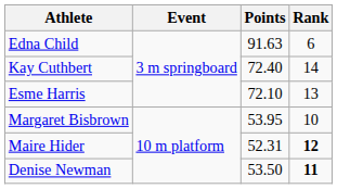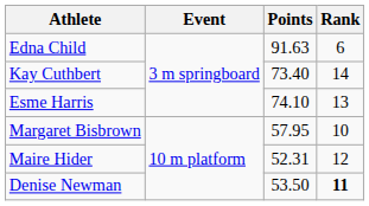Kay Cuthbert | Points: 72.40 -> 73.40
Esme Harris | Points: 72.10 -> 74.10
Margaret Bisbrown | Points: 53.95 -> 57.95
Maire Hider | Rank: bold -> normal
